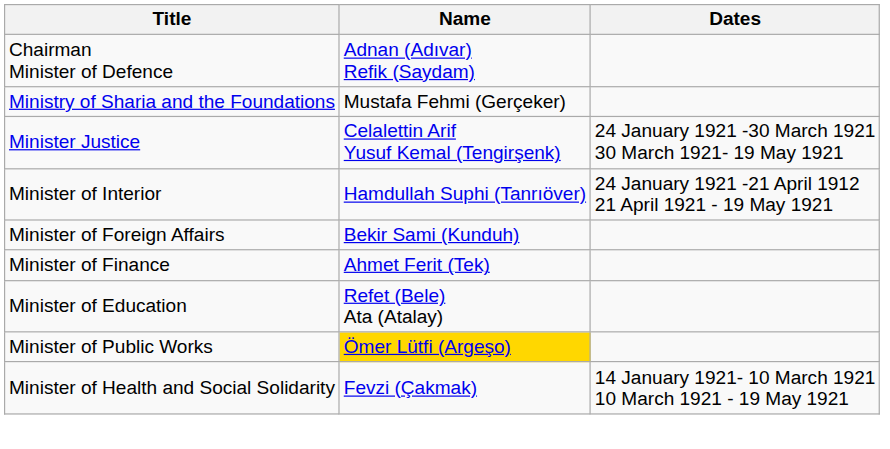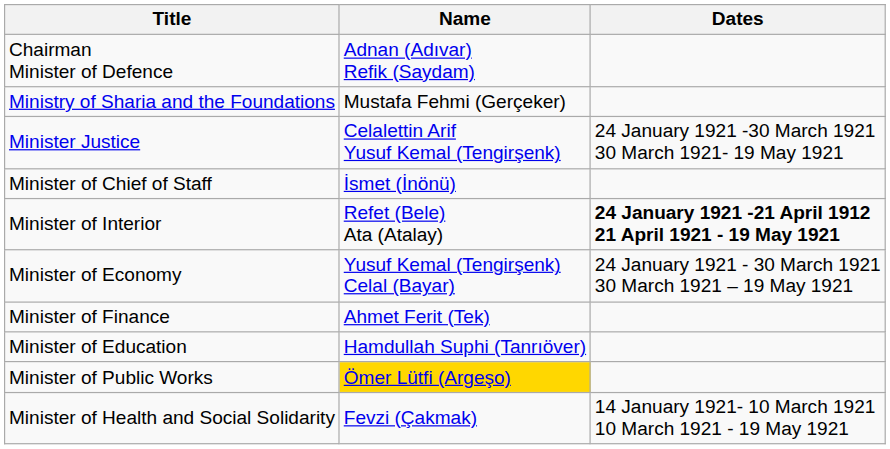+ row: Minister of Chief of Staff | İsmet (İnönü)
Minister of Interior | Name: Hamdullah Suphi (Tanrıöver) -> Refet (Bele) Ata (Atalay)
Minister of Interior | Dates: normal -> bold
- row: Minister of Foreign Affairs | Bekir Sami (Kunduh)
+ row: Minister of Economy | Yusuf Kemal (Tengirşenk) Celal (Bayar) | 24 January 1921 - 30 March 1921 30 March 1921 – 19 May 1921
Minister of Education | Name: Refet (Bele) Ata (Atalay) -> Hamdullah Suphi (Tanrıöver)
